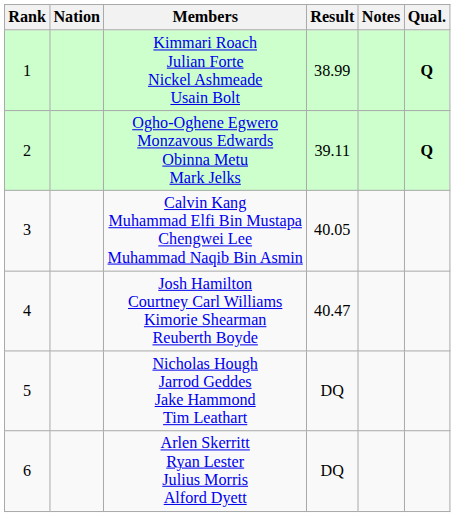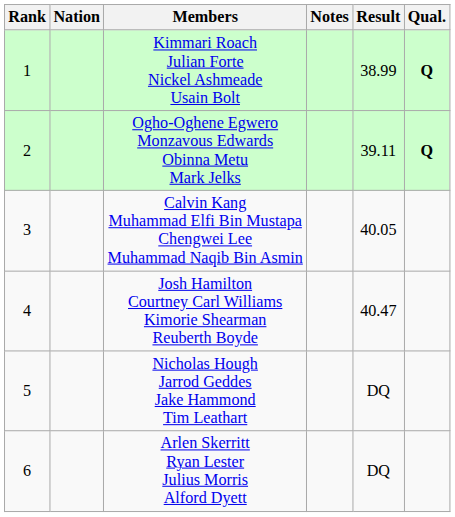columns swapped: Result <-> Notes
